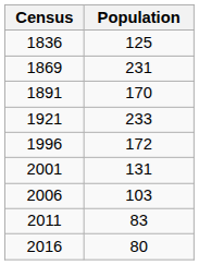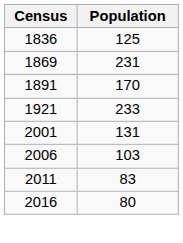- row: 1996 | 172
